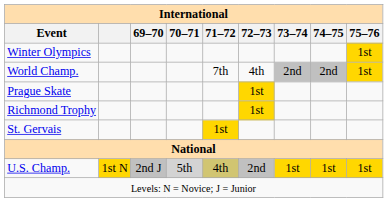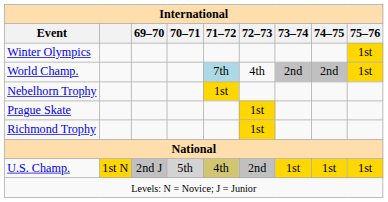World Champ. | 71–72: no background -> lightblue background
+ row: Nebelhorn Trophy | 1st
- row: St. Gervais | 1st
